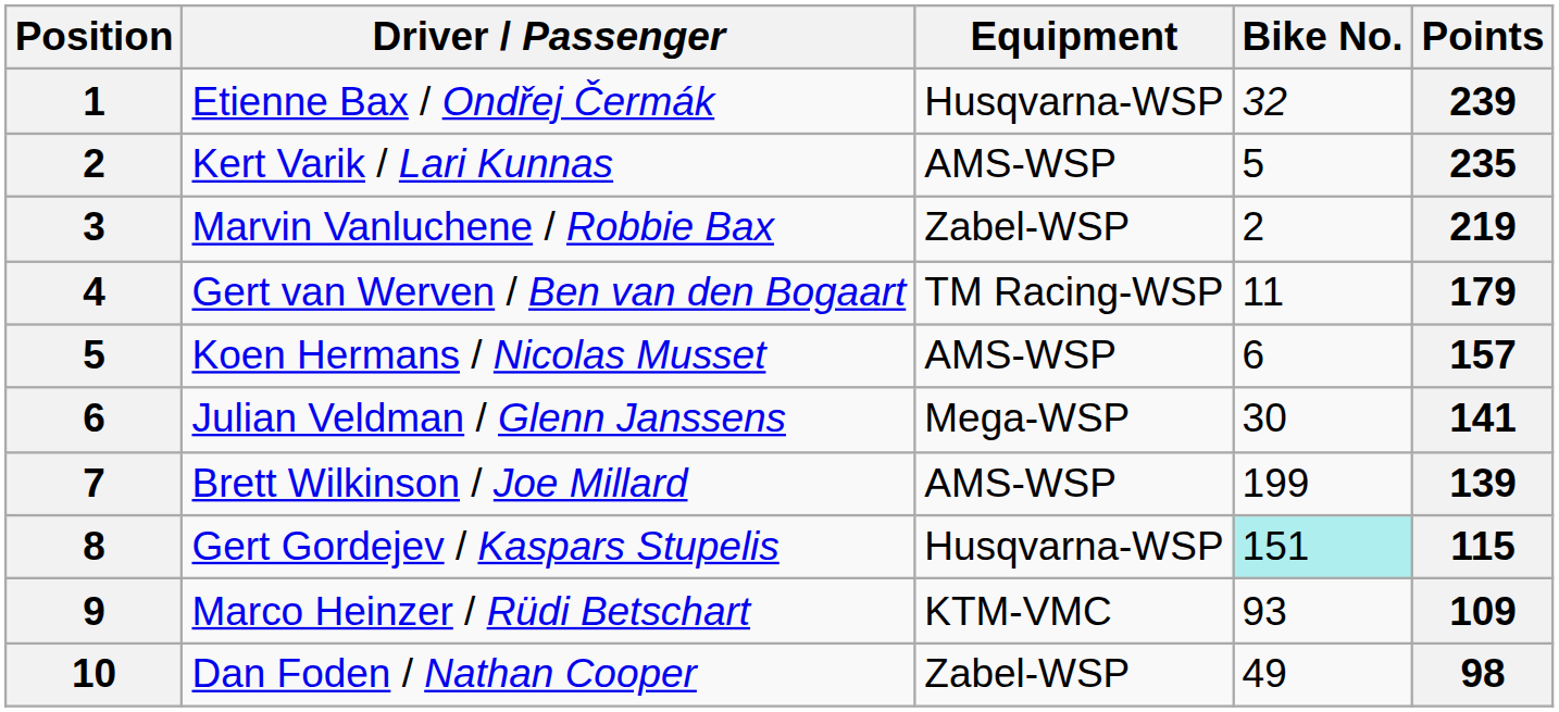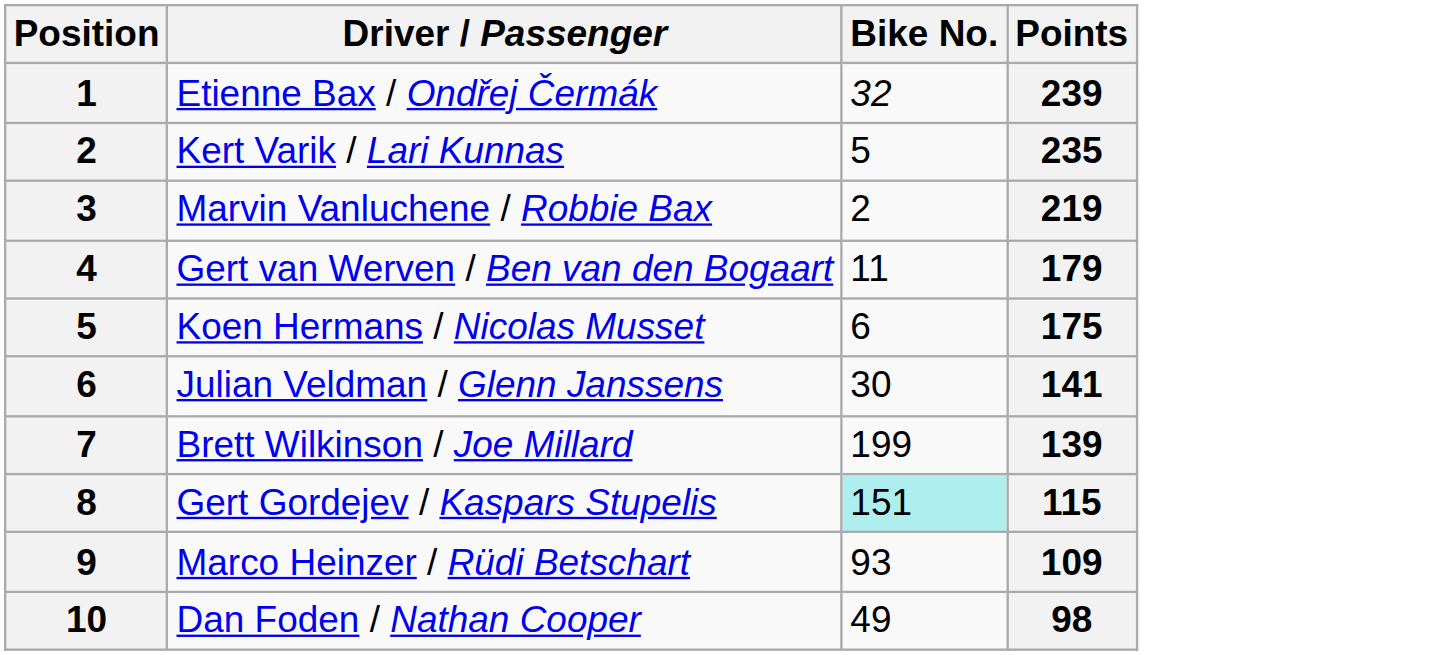- column: Equipment | Husqvarna-WSP | AMS-WSP | Zabel-WSP | TM Racing-WSP | AMS-WSP | Mega-WSP | AMS-WSP | Husqvarna-WSP | KTM-VMC | Zabel-WSP
Koen Hermans / Nicolas Musset | Points: 157 -> 175
